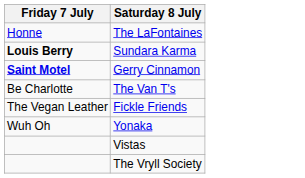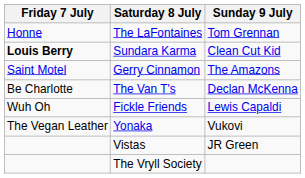+ column: Sunday 9 July | Tom Grennan | Clean Cut Kid | The Amazons | Declan McKenna | Lewis Capaldi | Vukovi | JR Green
Gerry Cinnamon | Friday 7 July: bold -> normal
Fickle Friends | Friday 7 July: The Vegan Leather -> Wuh Oh
Yonaka | Friday 7 July: Wuh Oh -> The Vegan Leather
